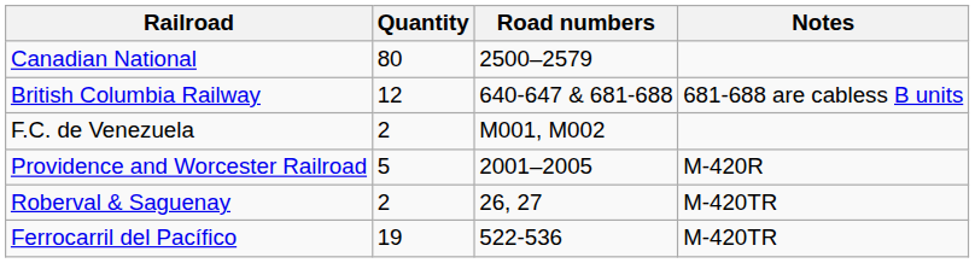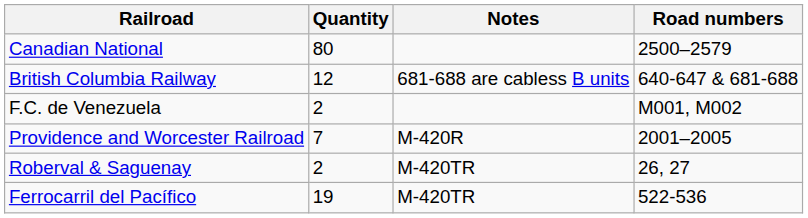columns swapped: Road numbers <-> Notes
Providence and Worcester Railroad | Quantity: 5 -> 7
